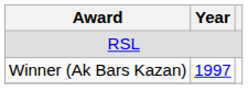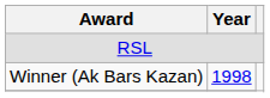Winner (Ak Bars Kazan) | Year: 1997 -> 1998
